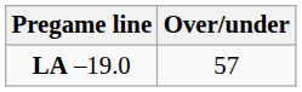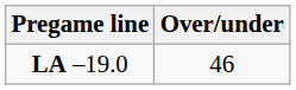LA –19.0 | Over/under: 57 -> 46
